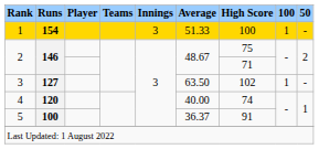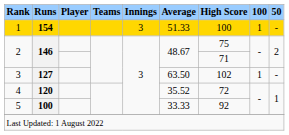4 | Average: 40.00 -> 35.52
4 | High Score: 74 -> 72
5 | Average: 36.37 -> 33.33
5 | High Score: 91 -> 92
